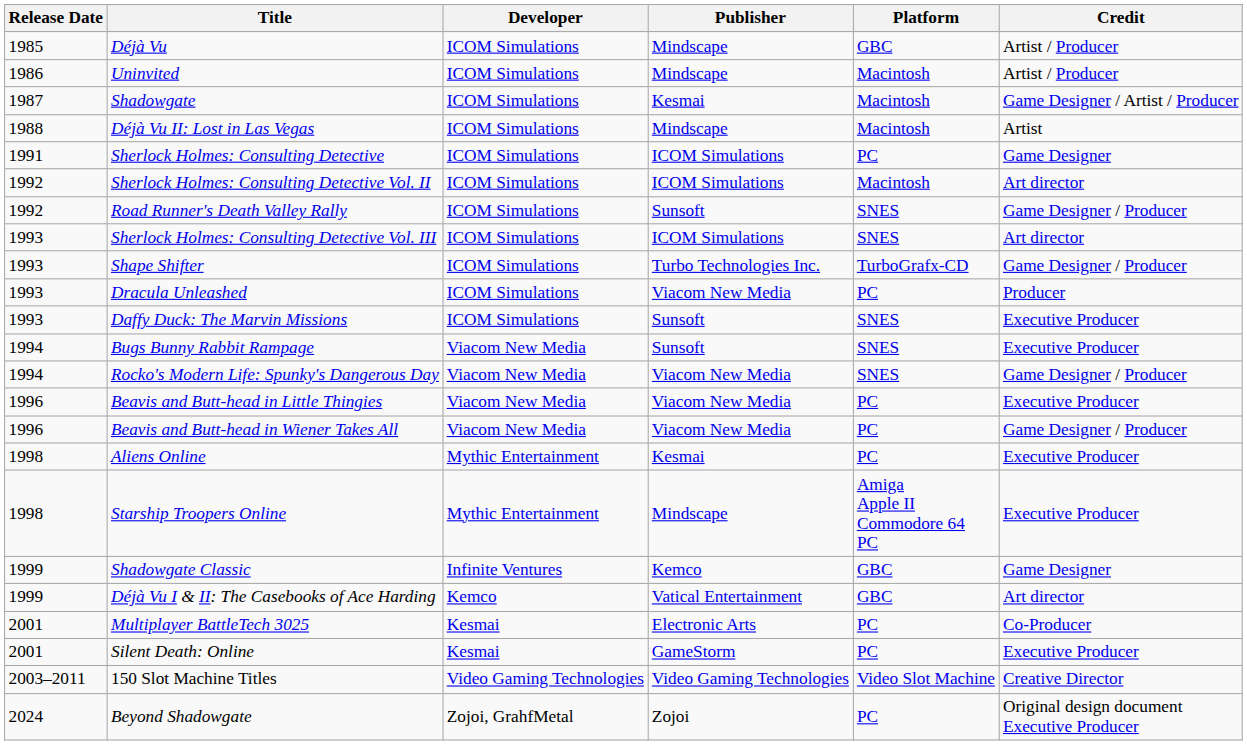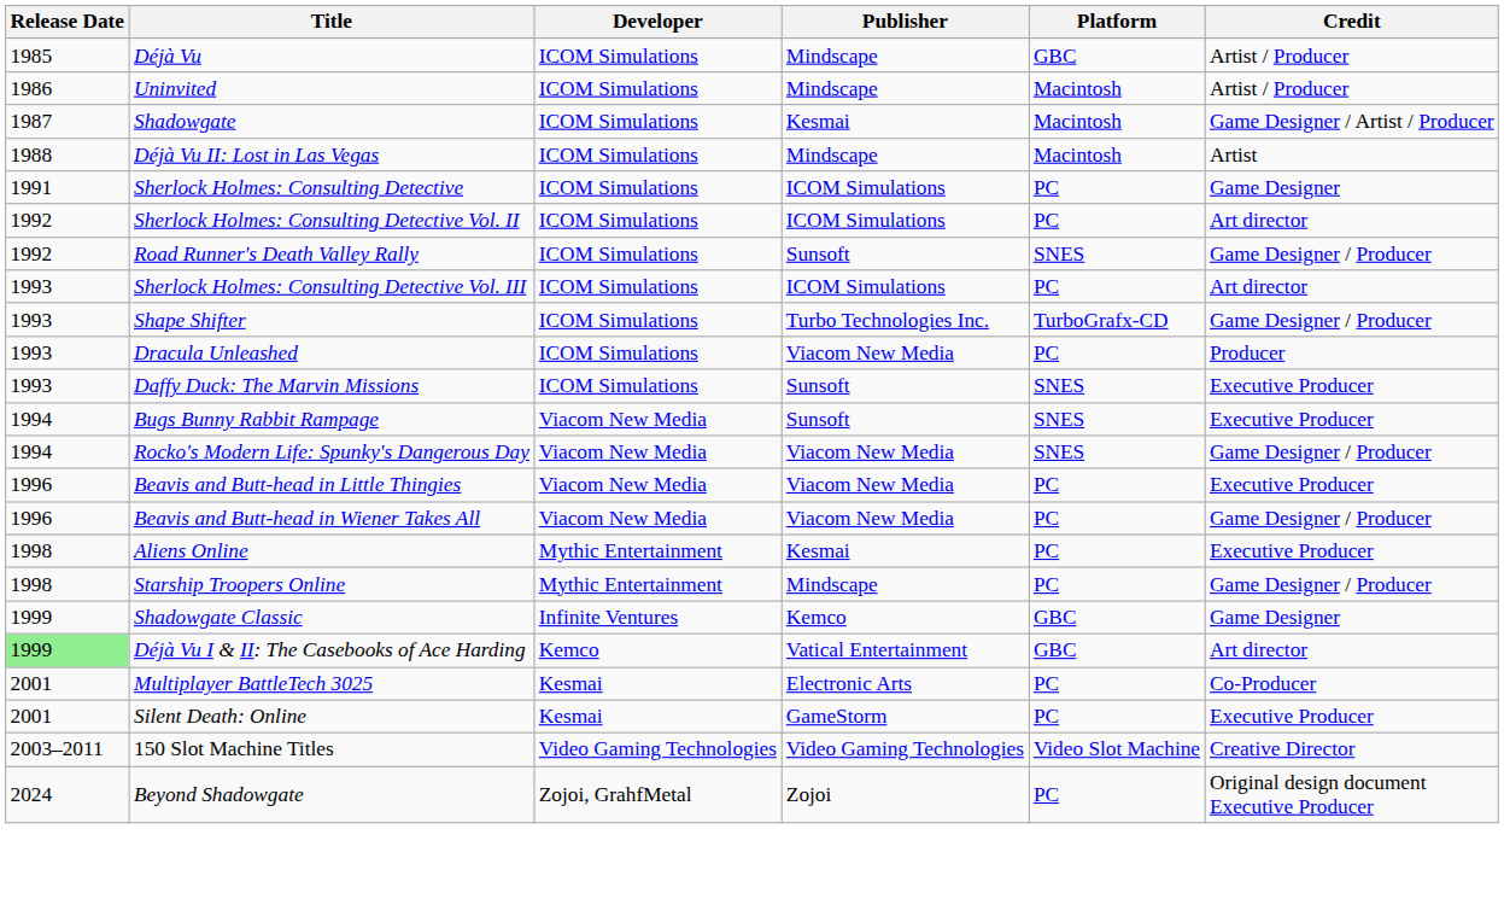Sherlock Holmes: Consulting Detective Vol. II | Platform: Macintosh -> PC
Sherlock Holmes: Consulting Detective Vol. III | Platform: SNES -> PC
Starship Troopers Online | Platform: Amiga Apple II Commodore 64 PC -> PC
Starship Troopers Online | Credit: Executive Producer -> Game Designer / Producer
Déjà Vu I & II: The Casebooks of Ace Harding | Release Date: no background -> lightgreen background
